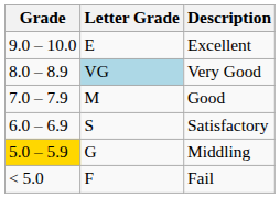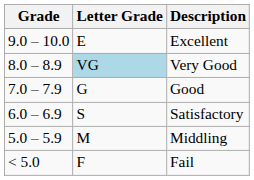Good | Letter Grade: M -> G
Middling | Grade: gold background -> no background
Middling | Letter Grade: G -> M
